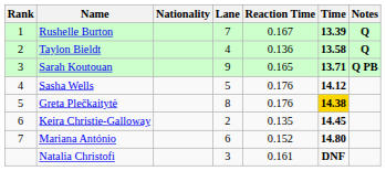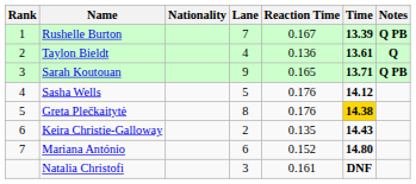Rushelle Burton | Notes: Q -> Q PB
Taylon Bieldt | Time: 13.58 -> 13.61
Keira Christie-Galloway | Time: 14.45 -> 14.43
